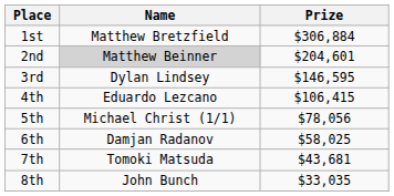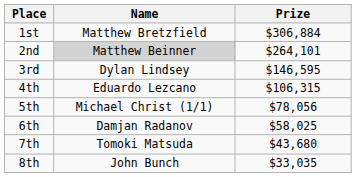2nd | Prize: $204,601 -> $264,101
4th | Prize: $106,415 -> $106,315
7th | Prize: $43,681 -> $43,680
